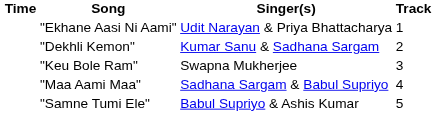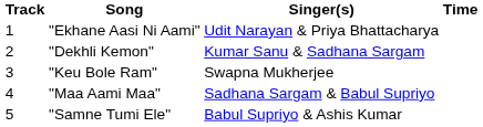columns swapped: Track <-> Time
